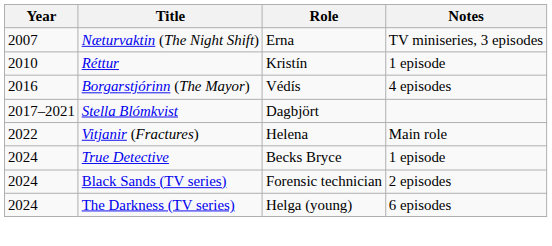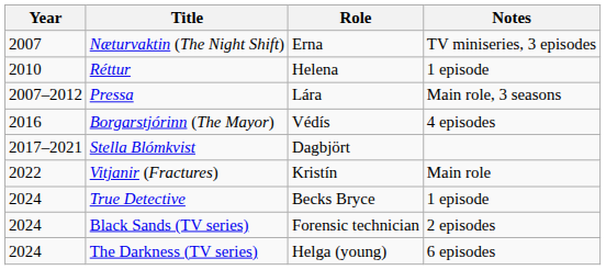Réttur | Role: Kristín -> Helena
+ row: 2007–2012 | Pressa | Lára | Main role, 3 seasons
Vitjanir (Fractures) | Role: Helena -> Kristín
